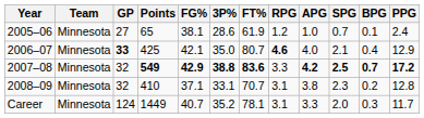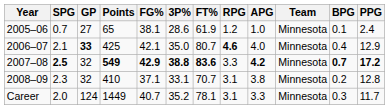columns swapped: Team <-> SPG
